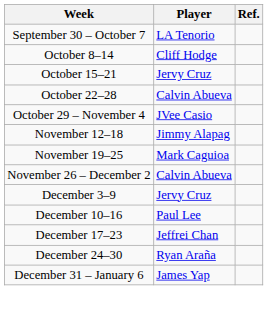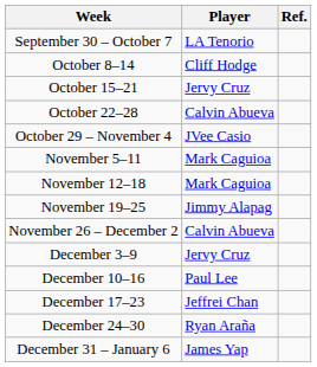+ row: November 5–11 | Mark Caguioa
November 12–18 | Player: Jimmy Alapag -> Mark Caguioa
November 19–25 | Player: Mark Caguioa -> Jimmy Alapag
